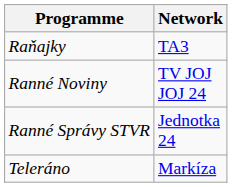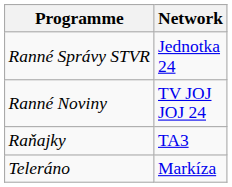rows swapped: Raňajky <-> Ranné Správy STVR
